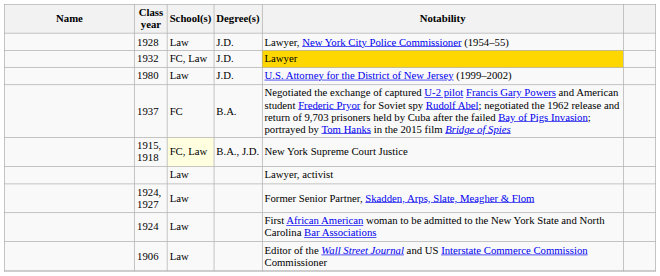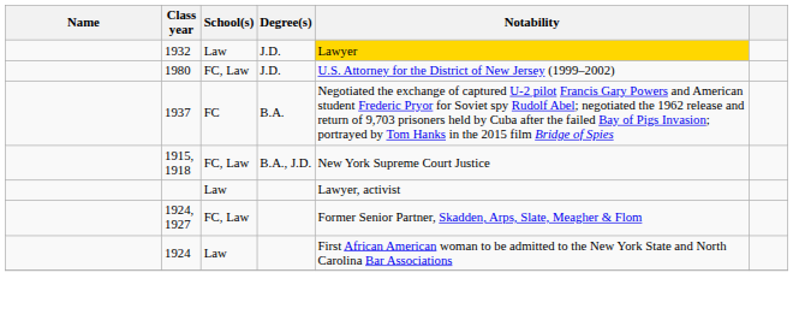- row: 1928 | Law | J.D. | Lawyer, New York City Police Commissioner (1954–55)
1932 | School(s): FC, Law -> Law
1980 | School(s): Law -> FC, Law
1915, 1918 | School(s): lightyellow background -> no background
1924, 1927 | School(s): Law -> FC, Law
- row: 1906 | Law | Editor of the Wall Street Journal and US Interstate Commerce Commission Commissioner
